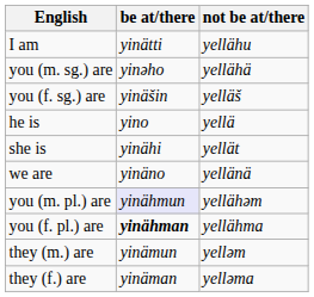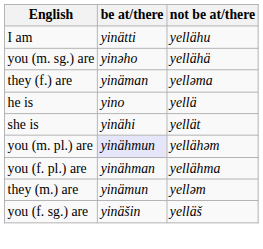rows swapped: you (f. sg.) are <-> they (f.) are
- row: we are | yinäno | yellänä
you (f. pl.) are | be at/there: bold -> normal
